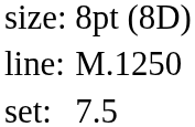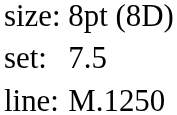rows swapped: set: <-> line:
